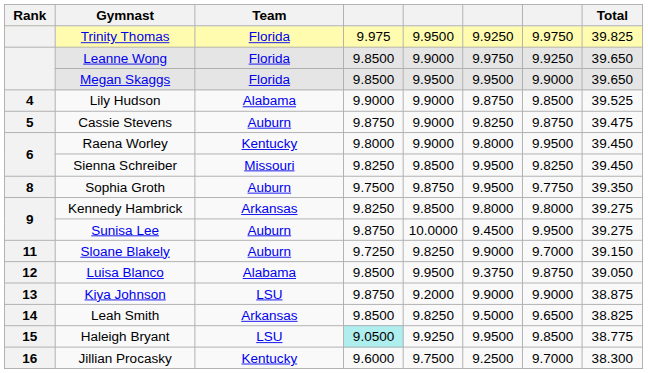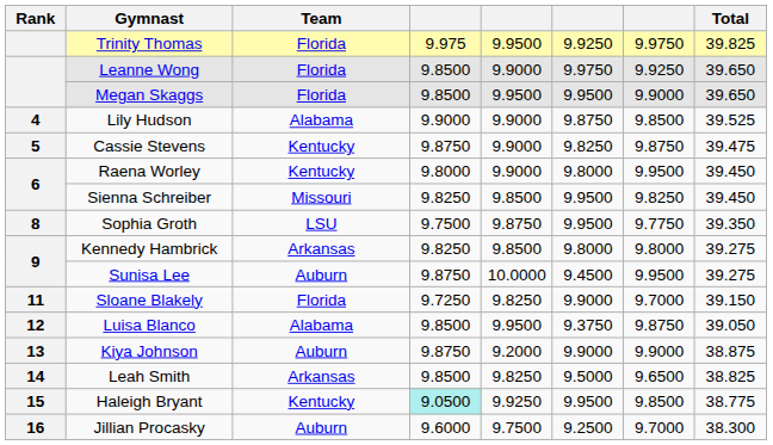Cassie Stevens | Team: Auburn -> Kentucky
Sophia Groth | Team: Auburn -> LSU
Sloane Blakely | Team: Auburn -> Florida
Kiya Johnson | Team: LSU -> Auburn
Haleigh Bryant | Team: LSU -> Kentucky
Jillian Procasky | Team: Kentucky -> Auburn
